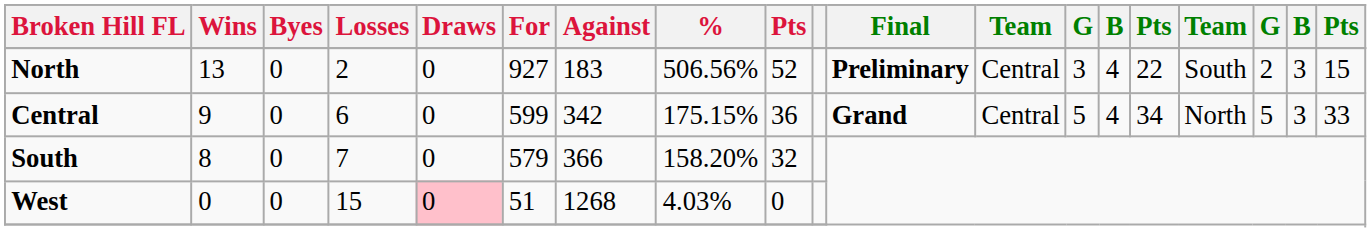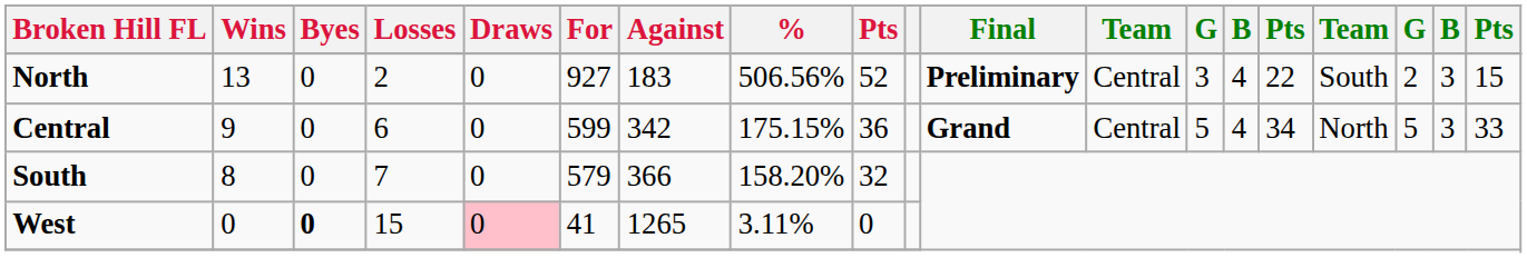West | Byes: normal -> bold
West | For: 51 -> 41
West | Against: 1268 -> 1265
West | %: 4.03% -> 3.11%
